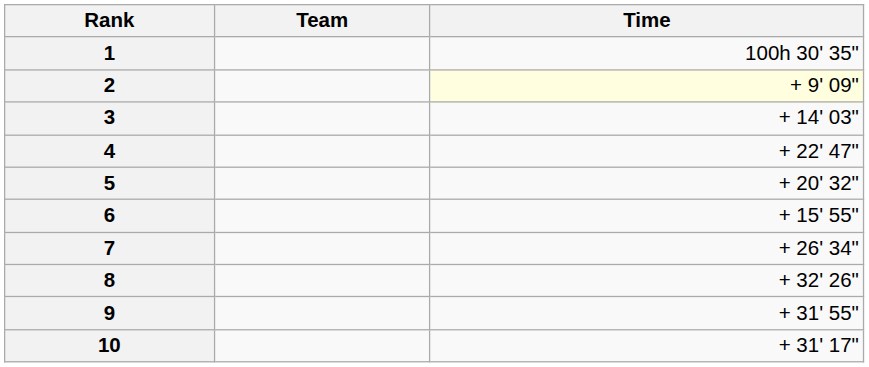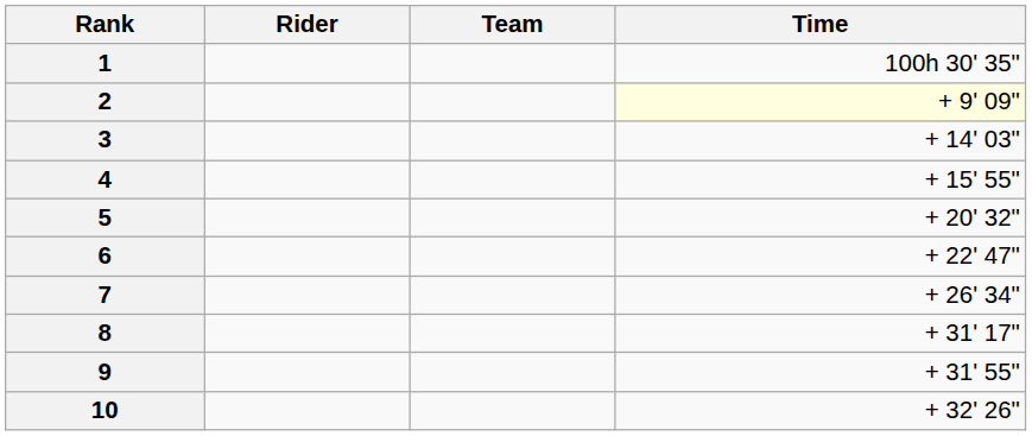+ column: Rider
4 | Time: + 22' 47" -> + 15' 55"
6 | Time: + 15' 55" -> + 22' 47"
8 | Time: + 32' 26" -> + 31' 17"
10 | Time: + 31' 17" -> + 32' 26"
